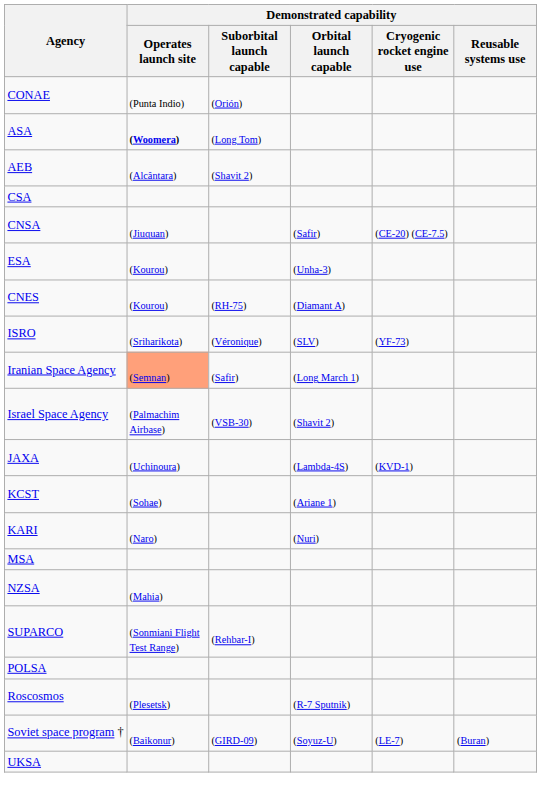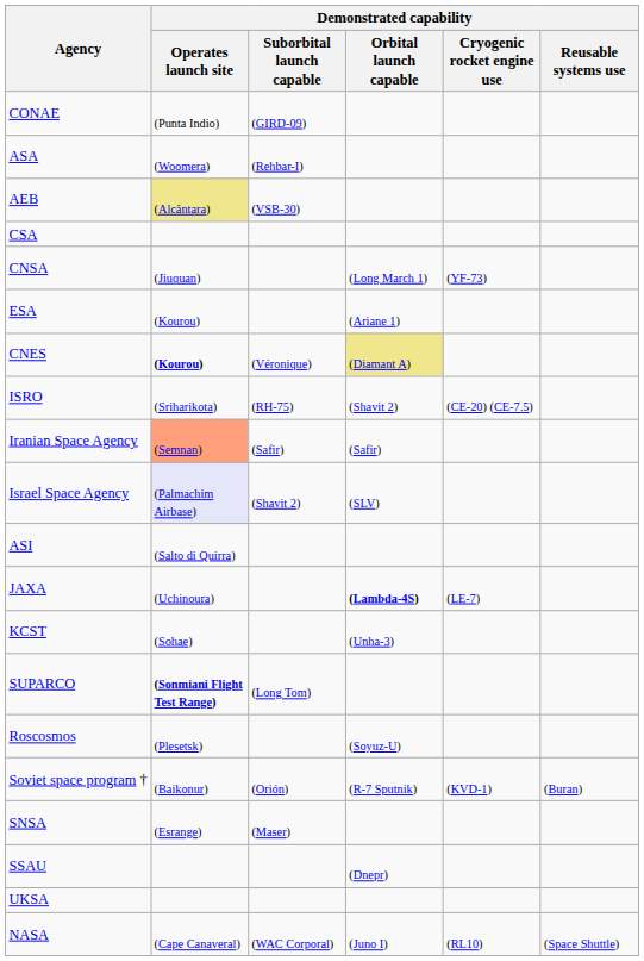CONAE | Demonstrated capability / Suborbital launch capable: (Orión) -> (GIRD-09)
ASA | Demonstrated capability / Operates launch site: bold -> normal
ASA | Demonstrated capability / Suborbital launch capable: (Long Tom) -> (Rehbar-I)
AEB | Demonstrated capability / Operates launch site: no background -> khaki background
AEB | Demonstrated capability / Suborbital launch capable: (Shavit 2) -> (VSB-30)
CNSA | Demonstrated capability / Orbital launch capable: (Safir) -> (Long March 1)
CNSA | Demonstrated capability / Cryogenic rocket engine use: (CE-20) (CE-7.5) -> (YF-73)
ESA | Demonstrated capability / Orbital launch capable: (Unha-3) -> (Ariane 1)
CNES | Demonstrated capability / Operates launch site: normal -> bold
CNES | Demonstrated capability / Suborbital launch capable: (RH-75) -> (Véronique)
CNES | Demonstrated capability / Orbital launch capable: no background -> khaki background
ISRO | Demonstrated capability / Suborbital launch capable: (Véronique) -> (RH-75)
ISRO | Demonstrated capability / Orbital launch capable: (SLV) -> (Shavit 2)
ISRO | Demonstrated capability / Cryogenic rocket engine use: (YF-73) -> (CE-20) (CE-7.5)
Iranian Space Agency | Demonstrated capability / Orbital launch capable: (Long March 1) -> (Safir)
Israel Space Agency | Demonstrated capability / Operates launch site: no background -> lavender background
Israel Space Agency | Demonstrated capability / Suborbital launch capable: (VSB-30) -> (Shavit 2)
Israel Space Agency | Demonstrated capability / Orbital launch capable: (Shavit 2) -> (SLV)
+ row: ASI | (Salto di Quirra)
JAXA | Demonstrated capability / Orbital launch capable: normal -> bold
JAXA | Demonstrated capability / Cryogenic rocket engine use: (KVD-1) -> (LE-7)
KCST | Demonstrated capability / Orbital launch capable: (Ariane 1) -> (Unha-3)
- row: KARI | (Naro) | (Nuri)
- row: MSA
- row: NZSA | (Mahia)
SUPARCO | Demonstrated capability / Operates launch site: normal -> bold
SUPARCO | Demonstrated capability / Suborbital launch capable: (Rehbar-I) -> (Long Tom)
- row: POLSA
Roscosmos | Demonstrated capability / Orbital launch capable: (R-7 Sputnik) -> (Soyuz-U)
Soviet space program † | Demonstrated capability / Suborbital launch capable: (GIRD-09) -> (Orión)
Soviet space program † | Demonstrated capability / Orbital launch capable: (Soyuz-U) -> (R-7 Sputnik)
Soviet space program † | Demonstrated capability / Cryogenic rocket engine use: (LE-7) -> (KVD-1)
+ row: SNSA | (Esrange) | (Maser)
+ row: SSAU | (Dnepr)
+ row: NASA | (Cape Canaveral) | (WAC Corporal) | (Juno I) | (RL10) | (Space Shuttle)
